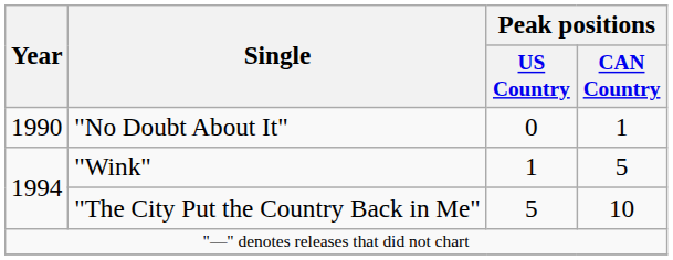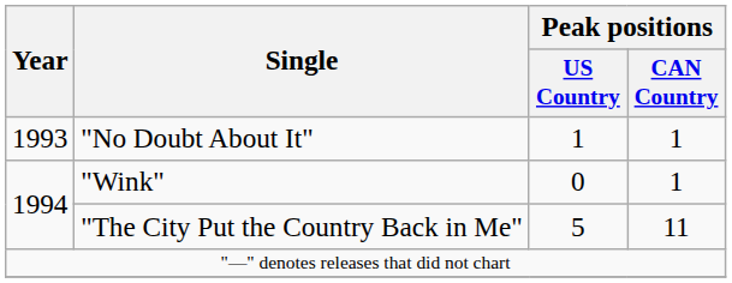"No Doubt About It" | Year: 1990 -> 1993
"No Doubt About It" | Peak positions / US Country: 0 -> 1
"Wink" | Peak positions / US Country: 1 -> 0
"Wink" | Peak positions / CAN Country: 5 -> 1
"The City Put the Country Back in Me" | Peak positions / CAN Country: 10 -> 11
